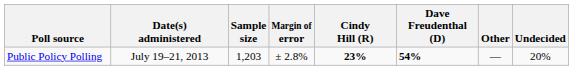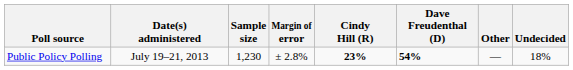Public Policy Polling | Sample size: 1,203 -> 1,230
Public Policy Polling | Undecided: 20% -> 18%
